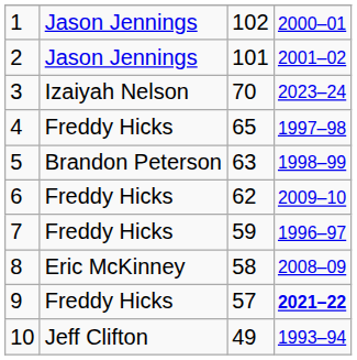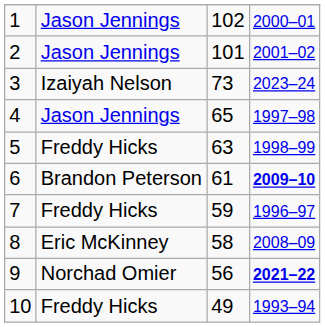3 | column 3: 70 -> 73
4 | column 2: Freddy Hicks -> Jason Jennings
5 | column 2: Brandon Peterson -> Freddy Hicks
6 | column 2: Freddy Hicks -> Brandon Peterson
6 | column 3: 62 -> 61
6 | column 4: normal -> bold
9 | column 2: Freddy Hicks -> Norchad Omier
9 | column 3: 57 -> 56
10 | column 2: Jeff Clifton -> Freddy Hicks
